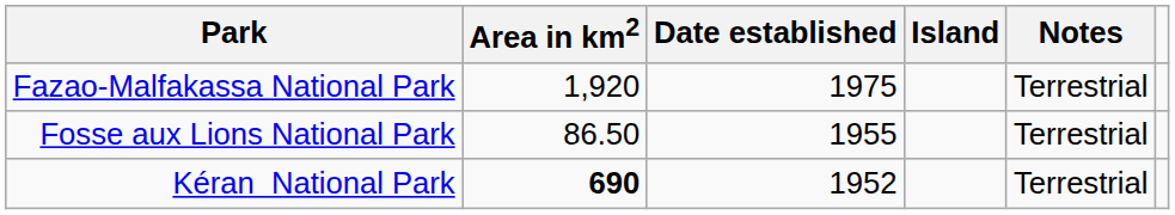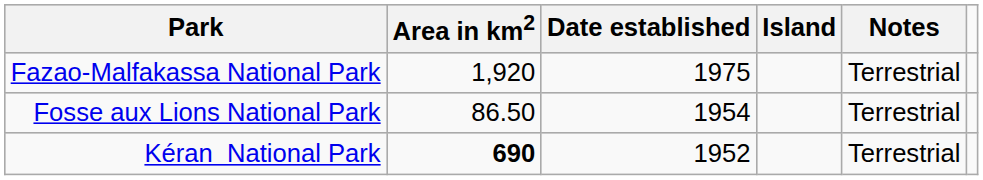Fosse aux Lions National Park | Date established: 1955 -> 1954
